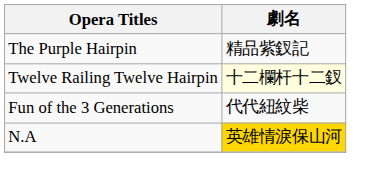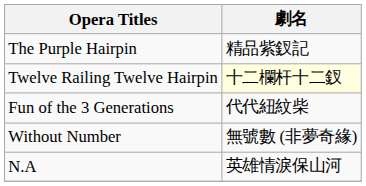+ row: Without Number | 無號數 (非夢奇緣)
N.A | 劇名: gold background -> no background
